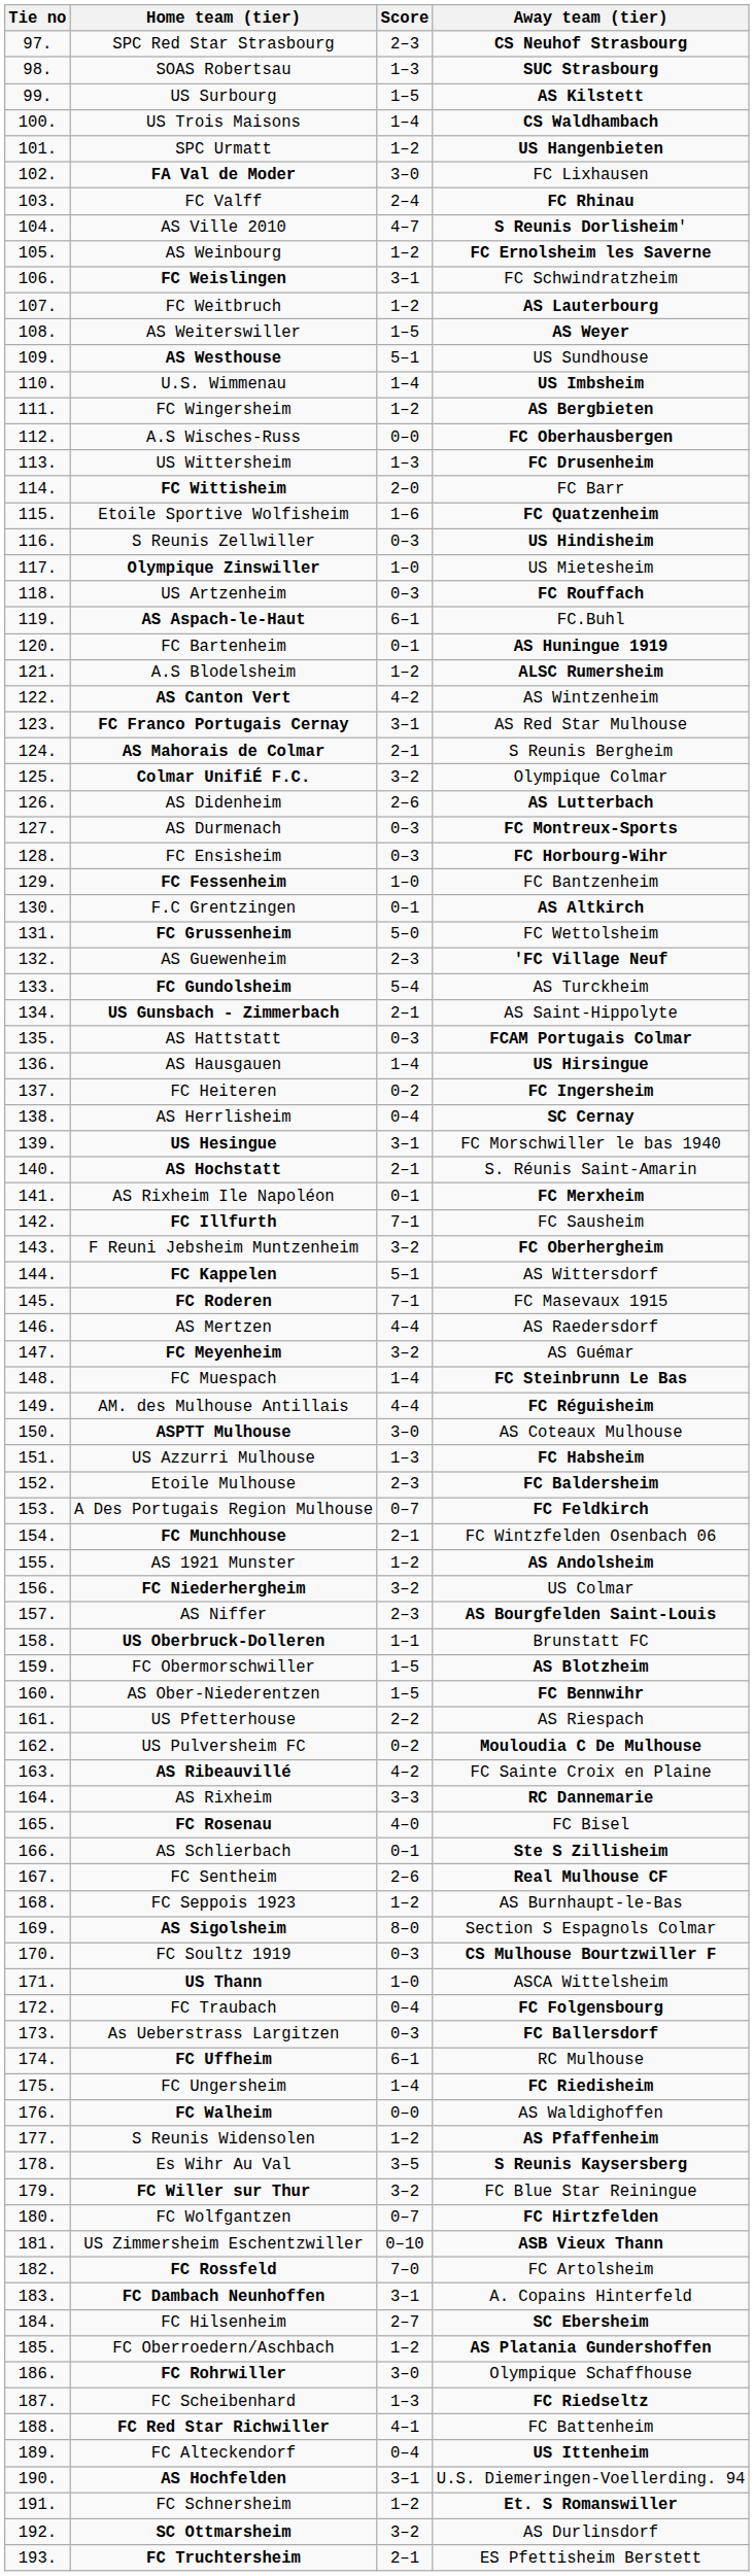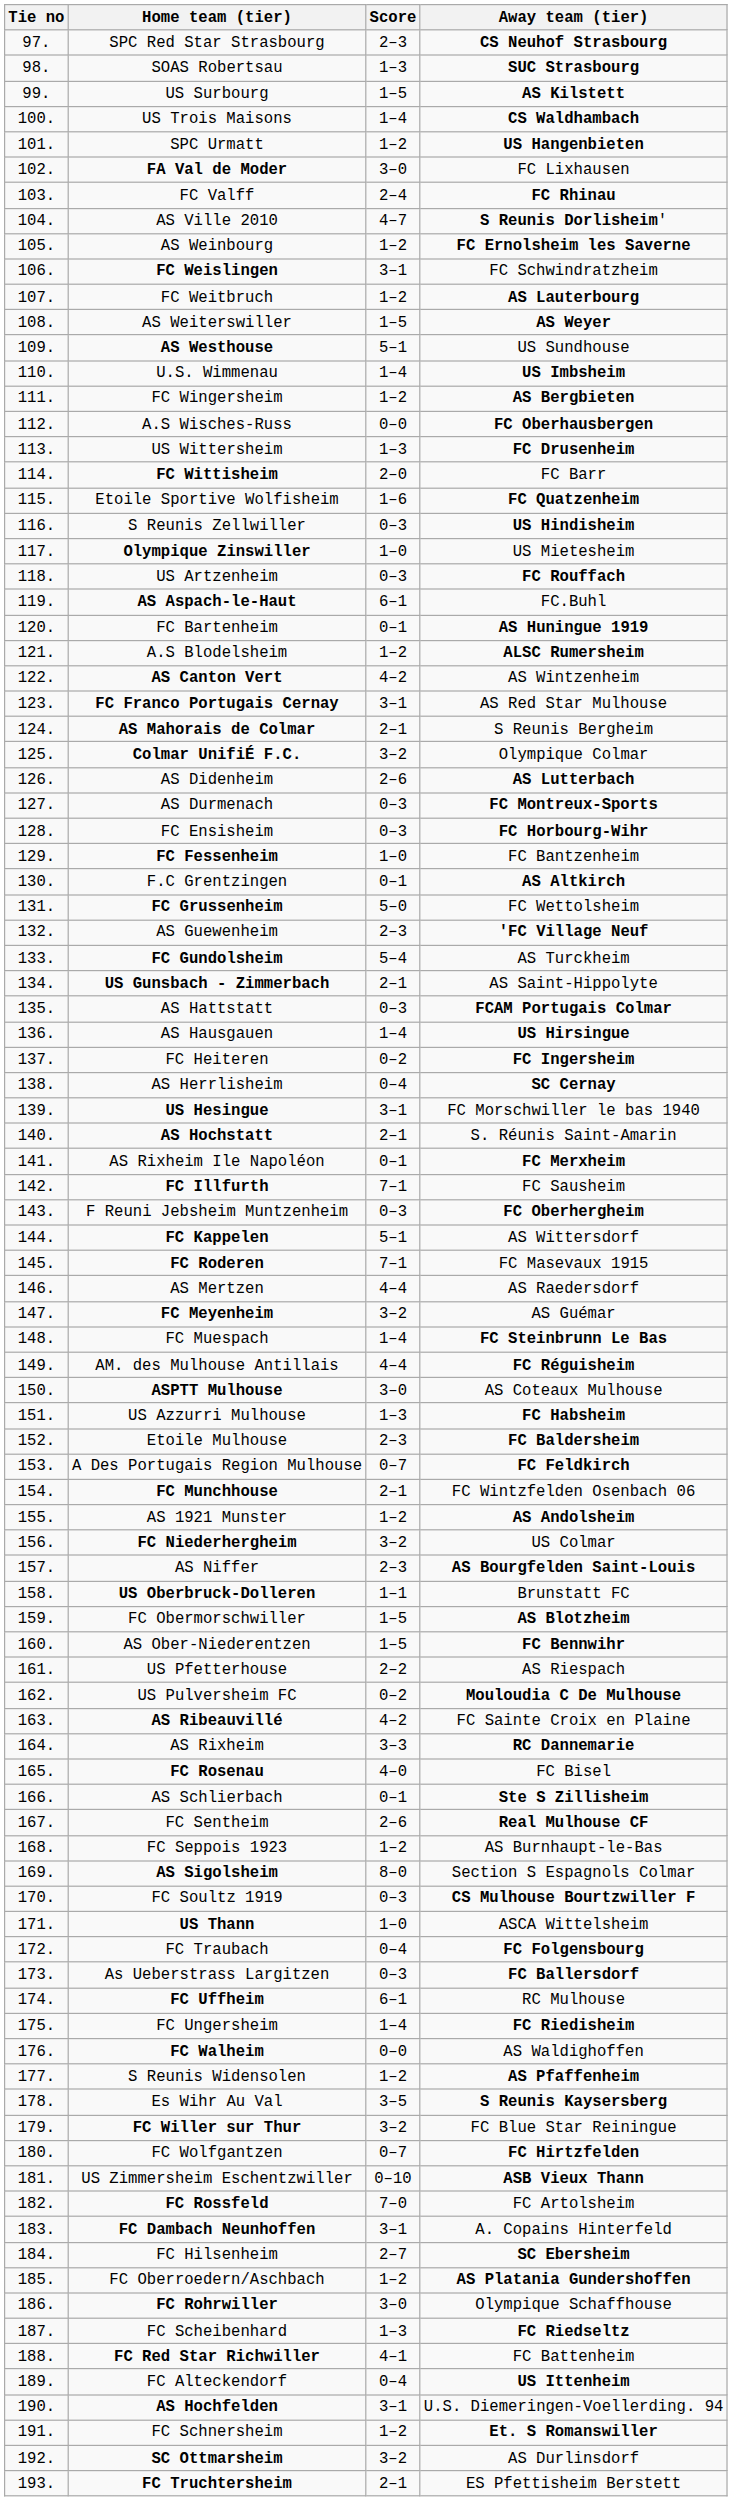F Reuni Jebsheim Muntzenheim | Score: 3–2 -> 0–3
